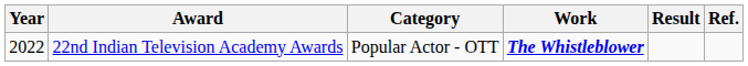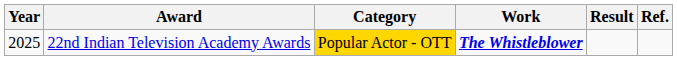22nd Indian Television Academy Awards | Year: 2022 -> 2025
22nd Indian Television Academy Awards | Category: no background -> gold background
